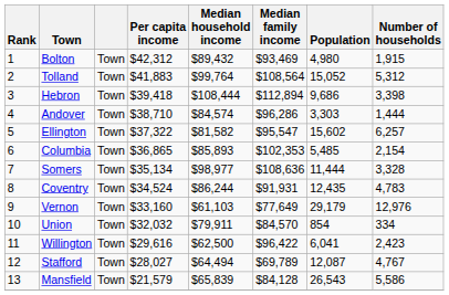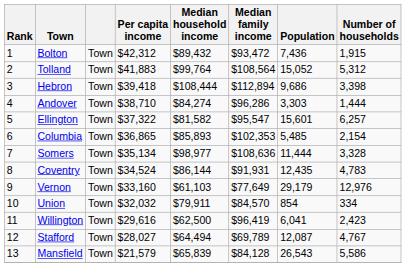Bolton | Median family income: $93,469 -> $93,472
Bolton | Population: 4,980 -> 7,436
Andover | Median household income: $84,574 -> $84,274
Ellington | Population: 15,602 -> 15,601
Coventry | Median household income: $86,244 -> $86,144
Willington | Median family income: $96,422 -> $96,419
